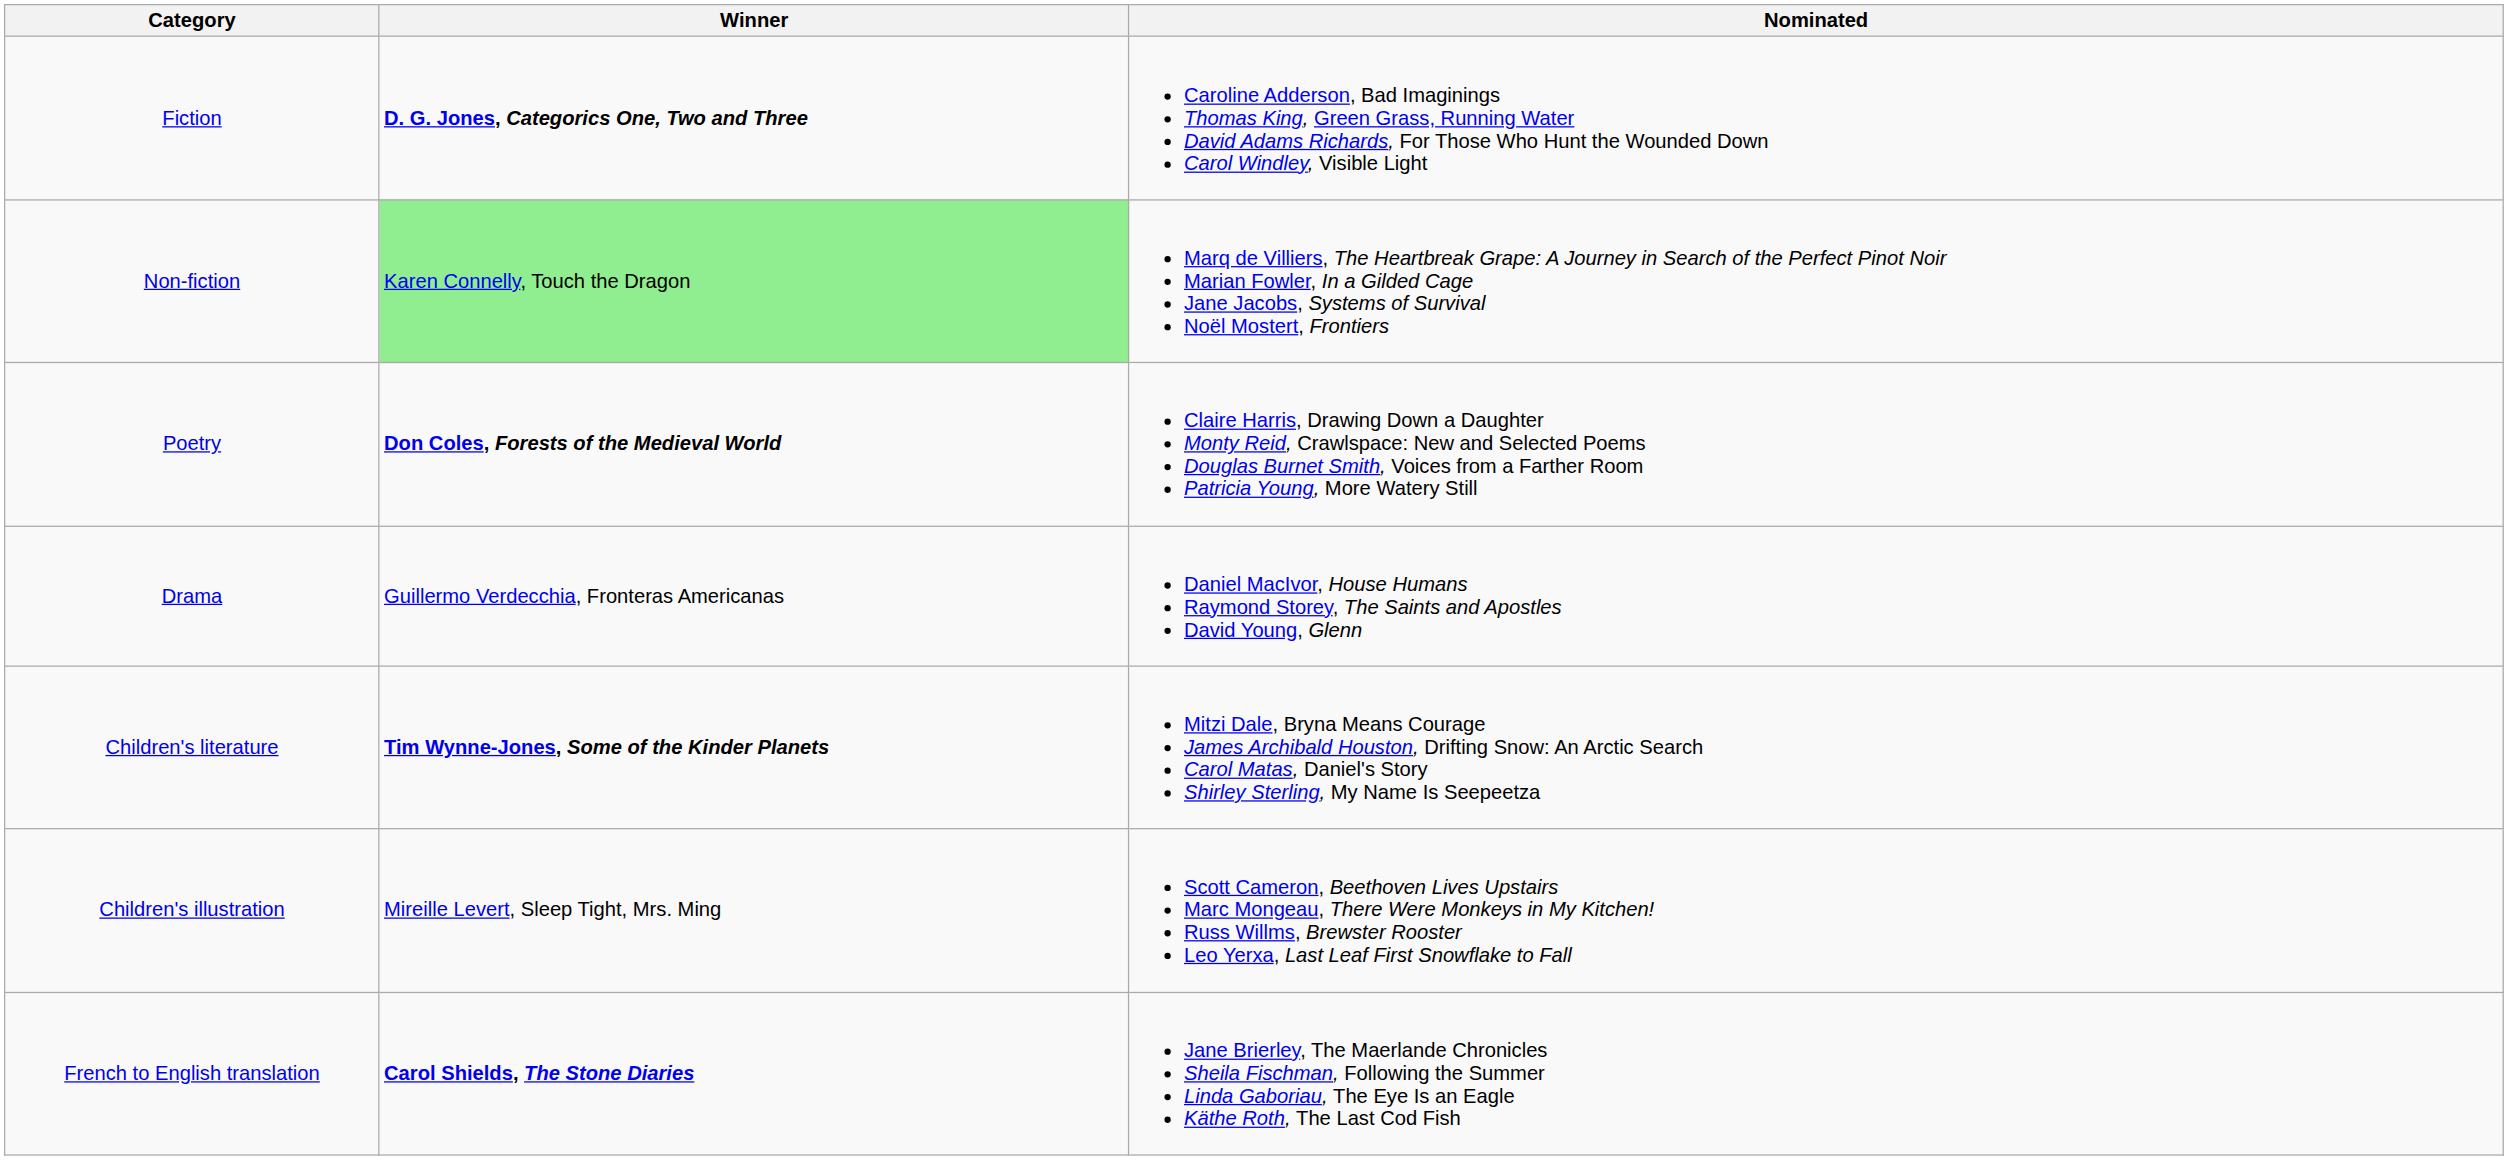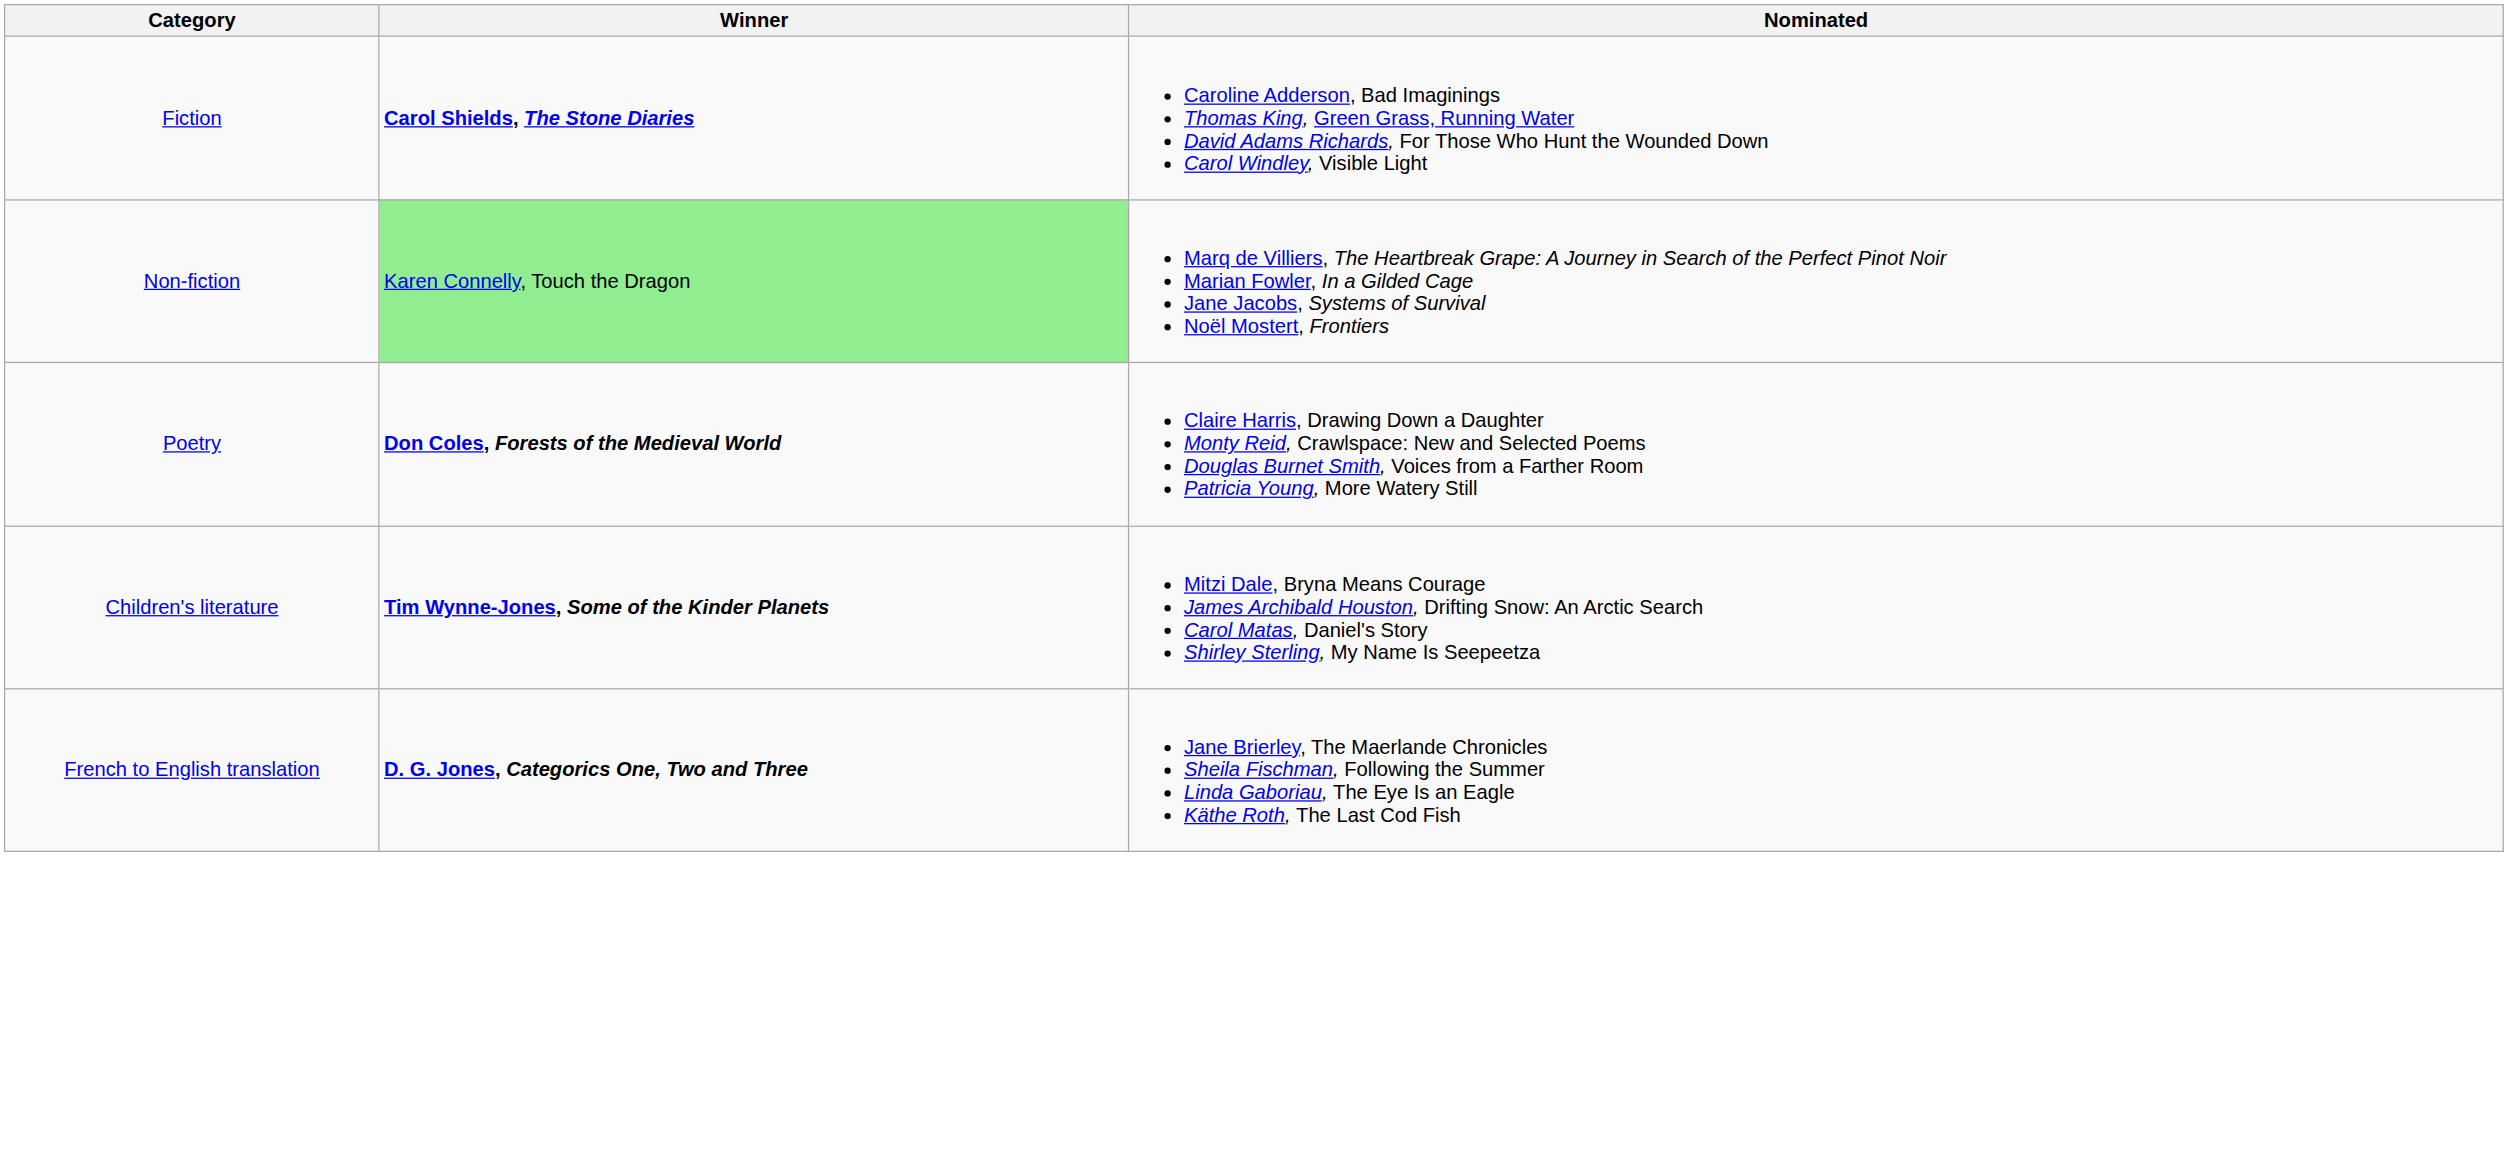Fiction | Winner: D. G. Jones, Categorics One, Two and Three -> Carol Shields, The Stone Diaries
- row: Drama | Guillermo Verdecchia, Fronteras Americanas | Daniel MacIvor, House Humans Raymond Storey, The Saints and Apostles David Young, Glenn
- row: Children's illustration | Mireille Levert, Sleep Tight, Mrs. Ming | Scott Cameron, Beethoven Lives Upstairs Marc Mongeau, There Were Monkeys in My Kitchen! Russ Willms, Brewster Rooster Leo Yerxa, Last Leaf First Snowflake to Fall
French to English translation | Winner: Carol Shields, The Stone Diaries -> D. G. Jones, Categorics One, Two and Three
